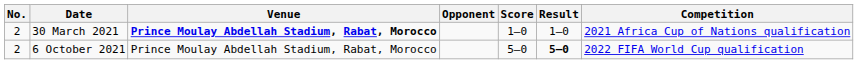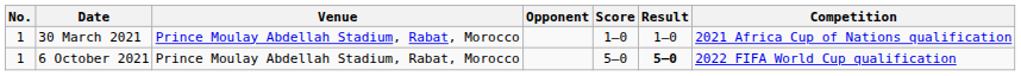30 March 2021 | No.: 2 -> 1
30 March 2021 | Venue: bold -> normal
6 October 2021 | No.: 2 -> 1
